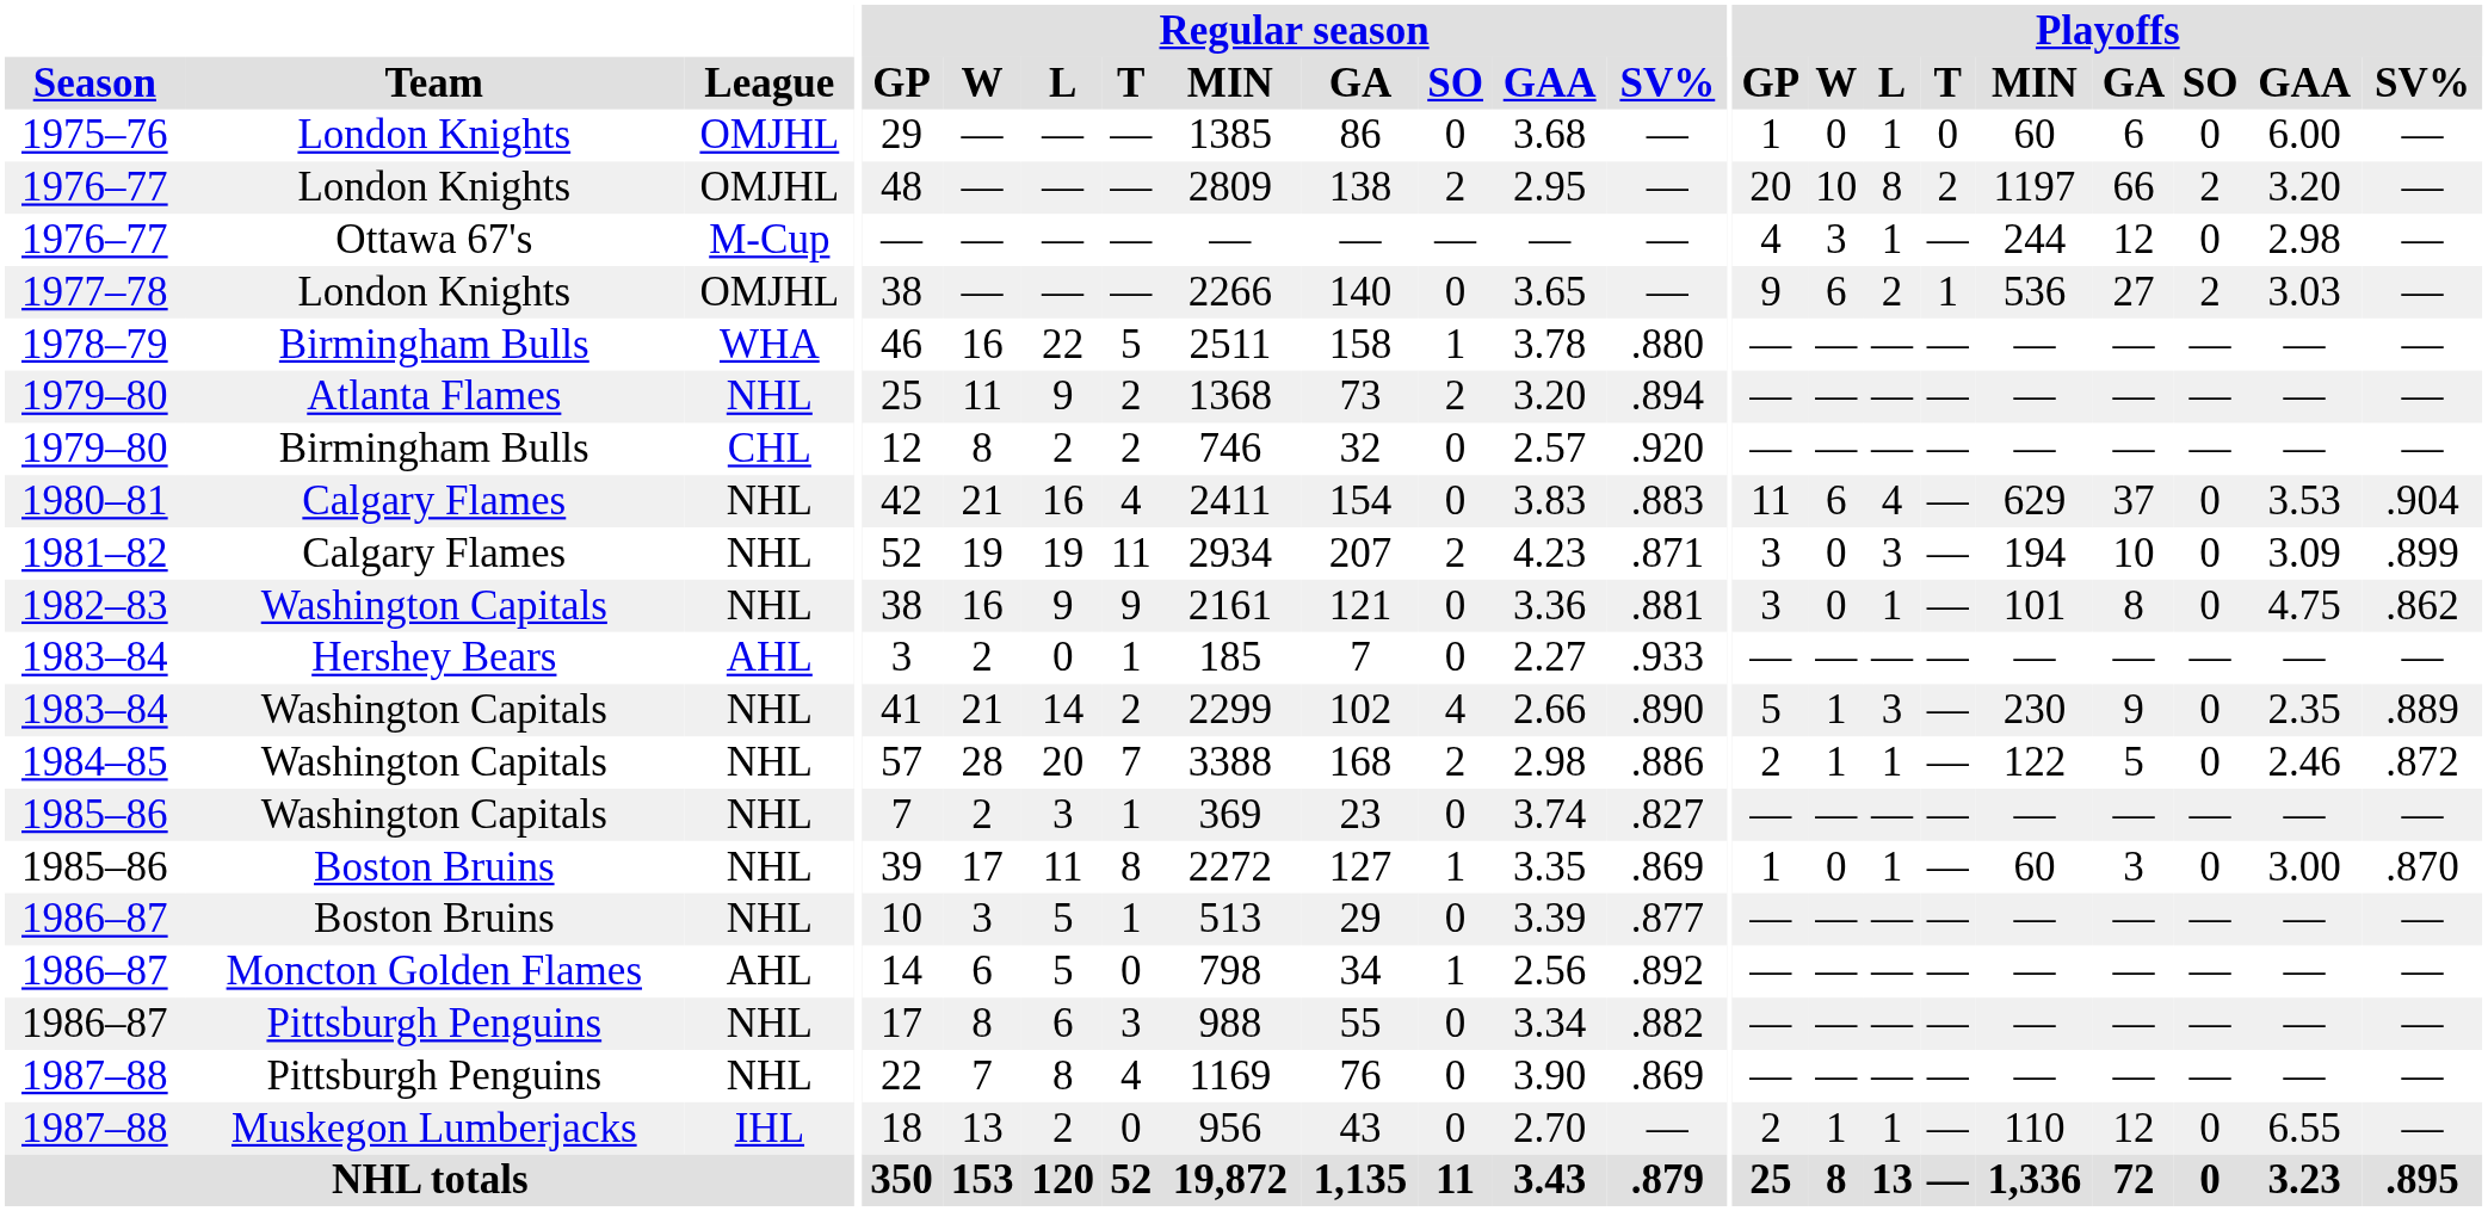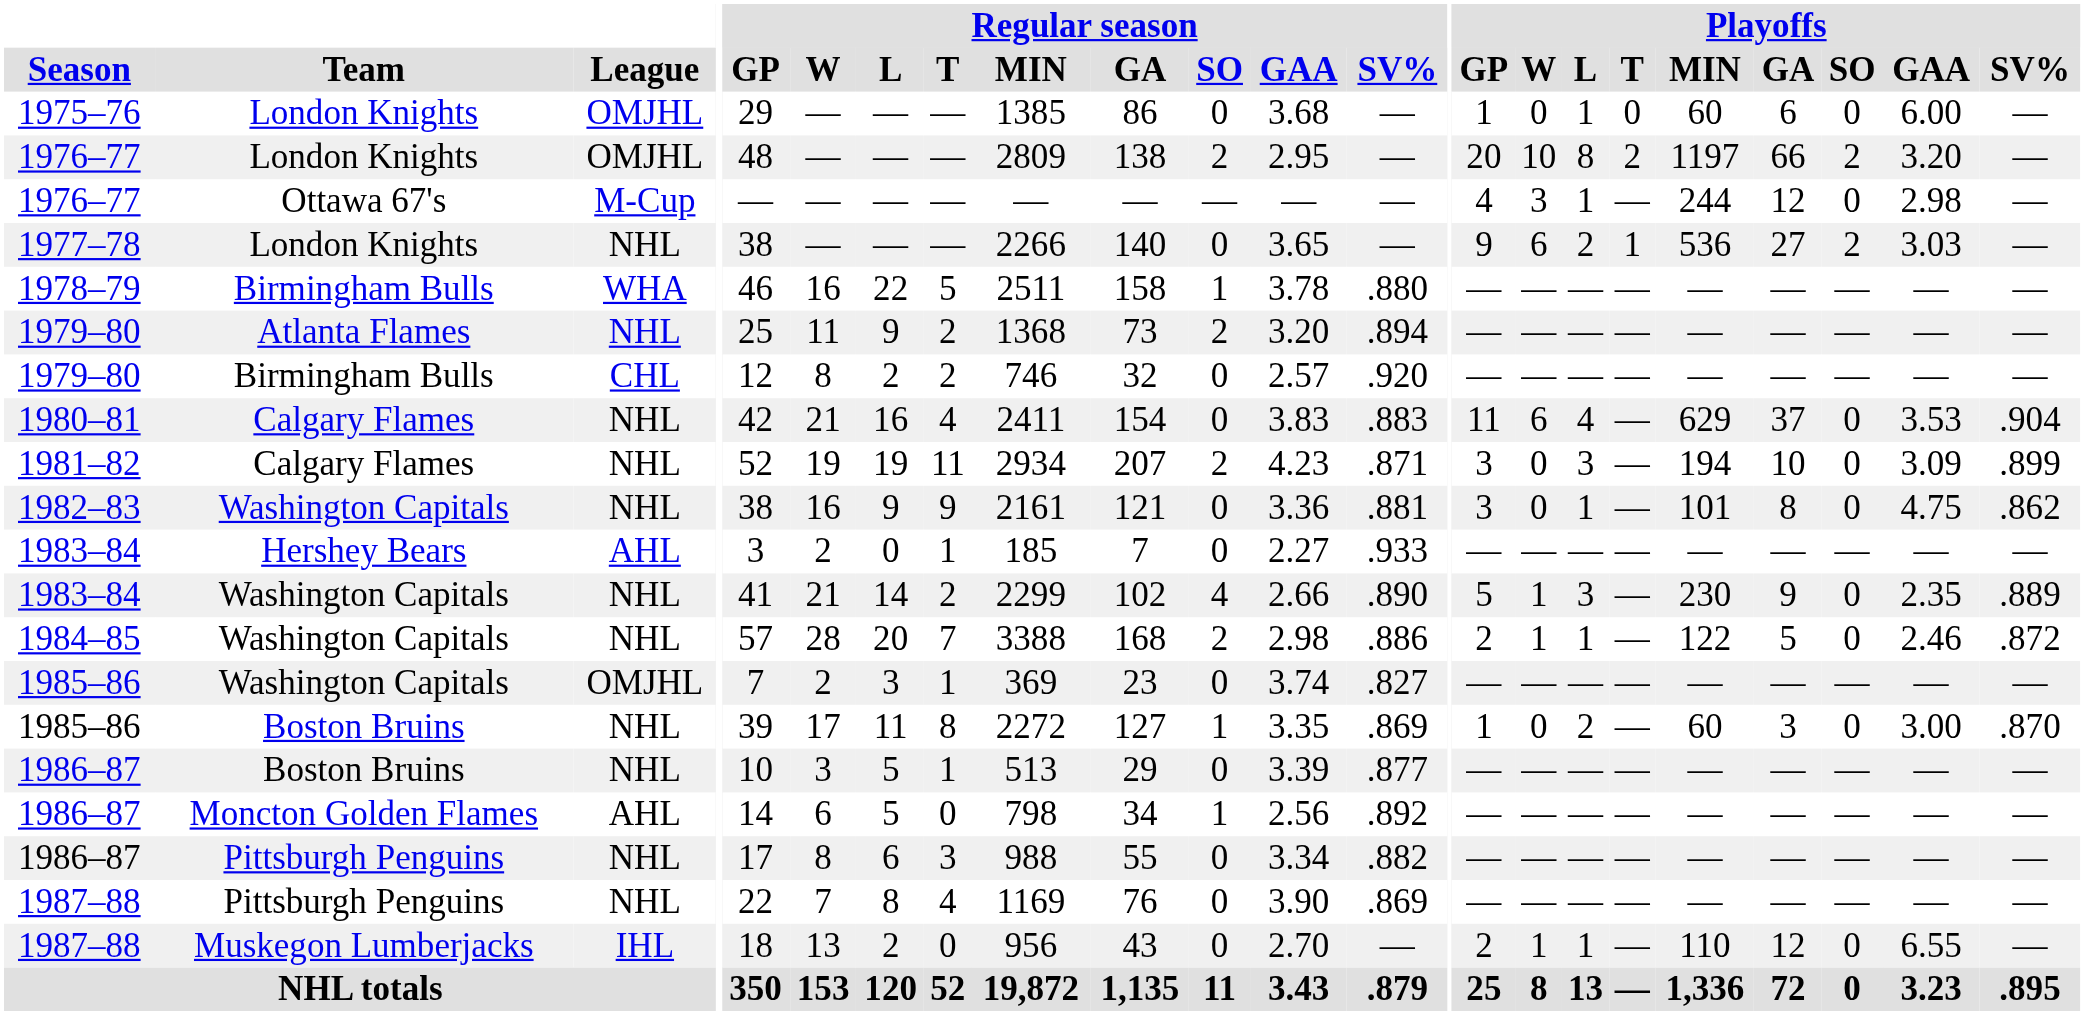1977–78 | League: OMJHL -> NHL
1985–86 / Washington Capitals | League: NHL -> OMJHL
1985–86 / Boston Bruins | Playoffs / L: 1 -> 2
